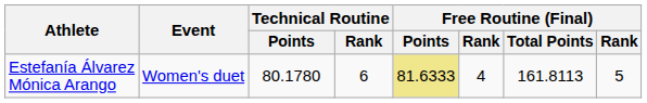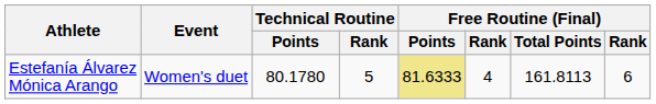Estefanía Álvarez Mónica Arango | Technical Routine / Rank: 6 -> 5
Estefanía Álvarez Mónica Arango | column 8: 5 -> 6
